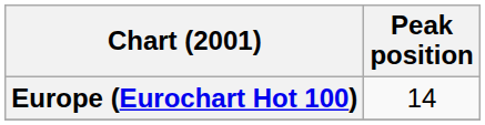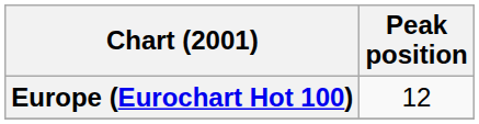Europe (Eurochart Hot 100) | Peak position: 14 -> 12
